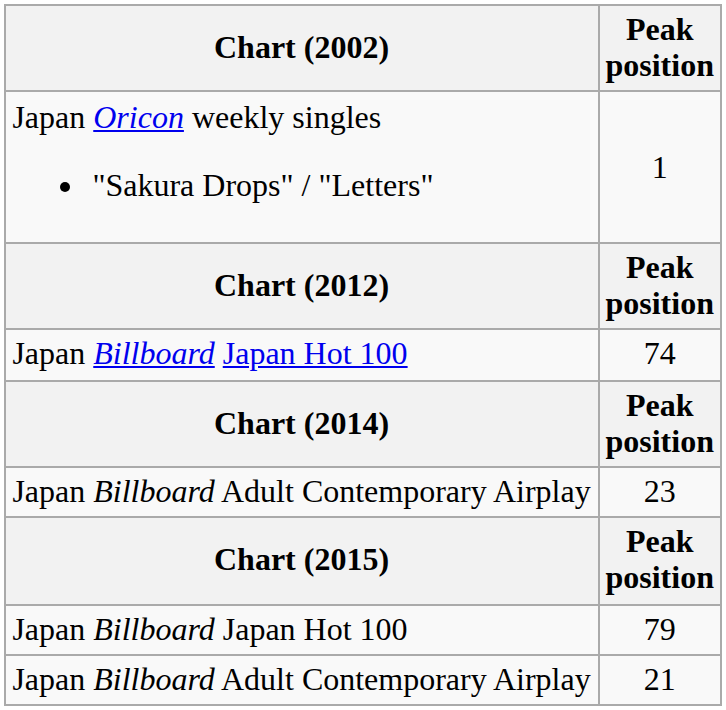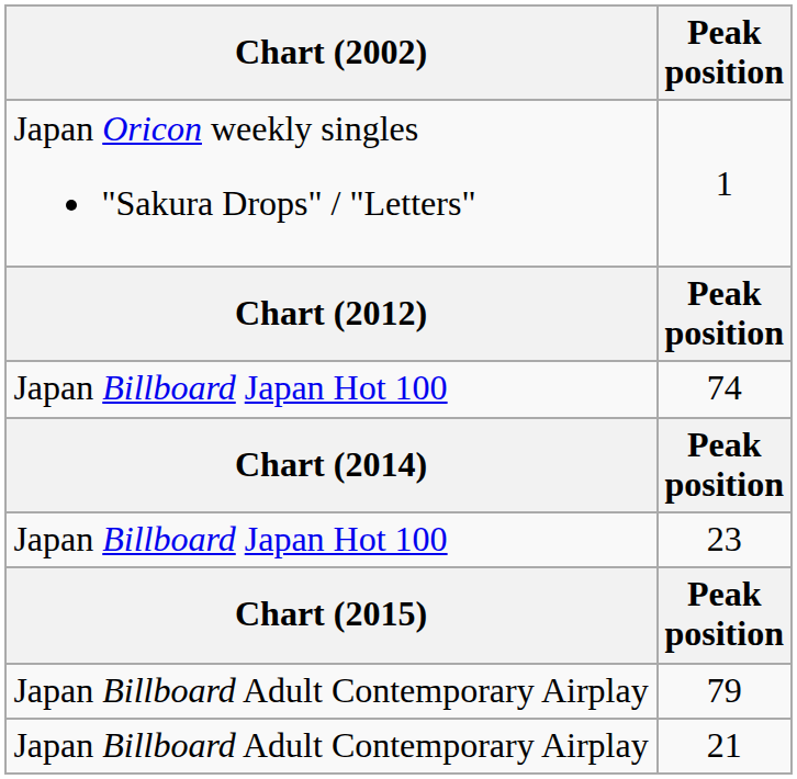23 | Chart (2002): Japan Billboard Adult Contemporary Airplay -> Japan Billboard Japan Hot 100
79 | Chart (2002): Japan Billboard Japan Hot 100 -> Japan Billboard Adult Contemporary Airplay
